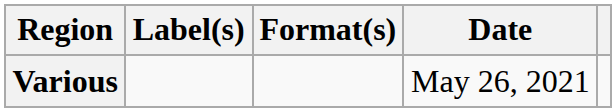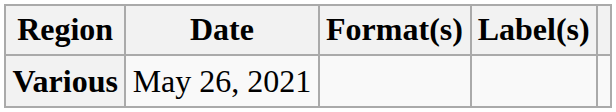columns swapped: Date <-> Label(s)
